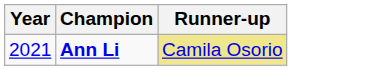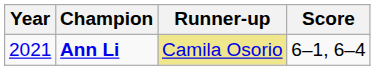+ column: Score | 6–1, 6–4
